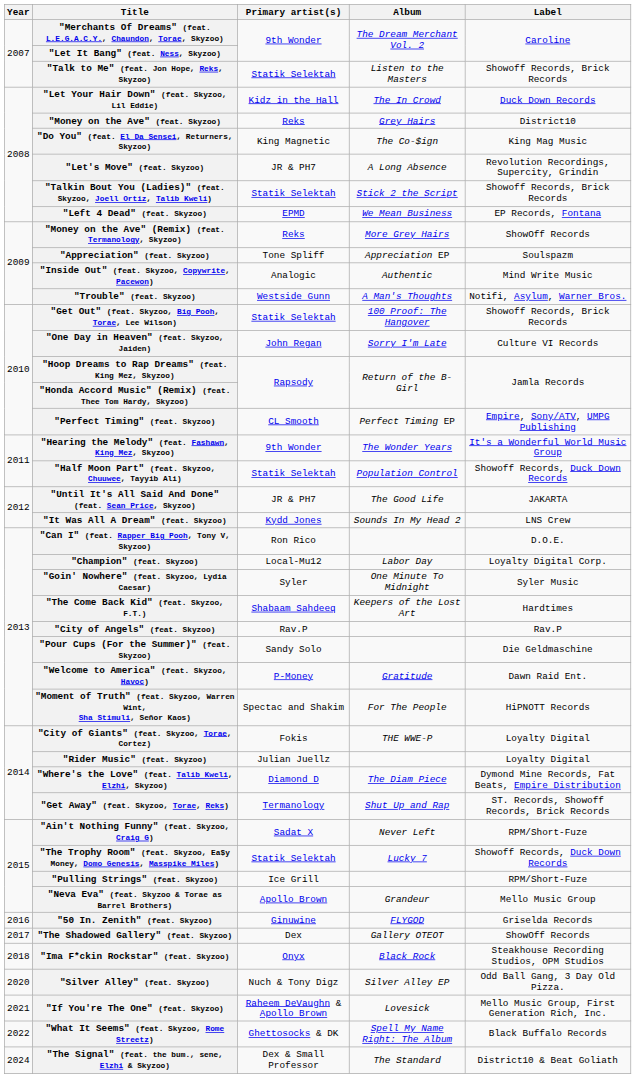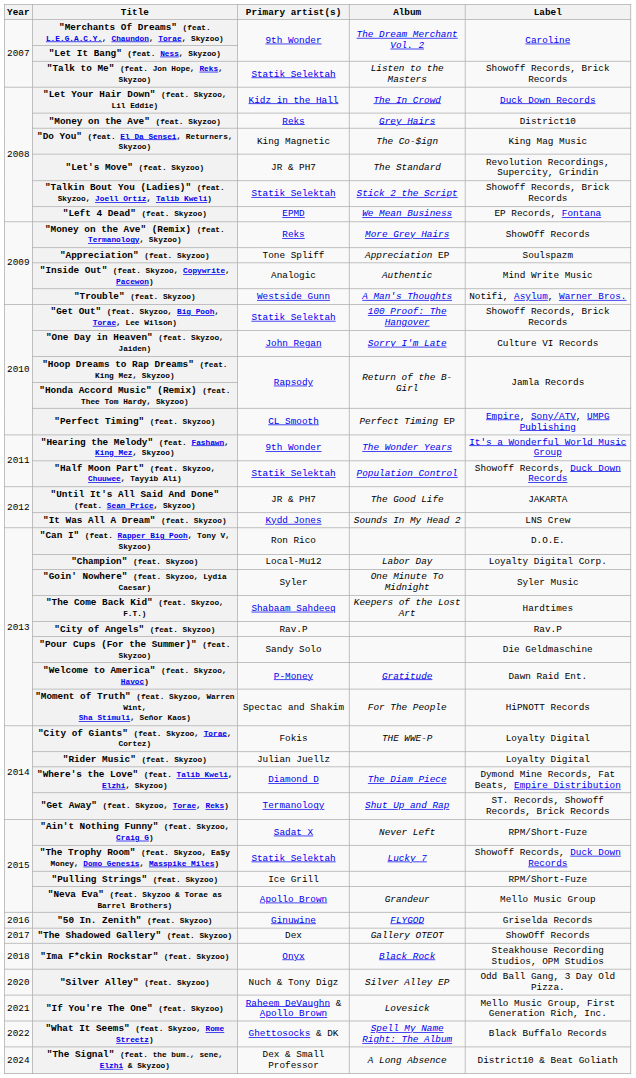"Let's Move" (feat. Skyzoo) | Album: A Long Absence -> The Standard
"The Signal" (feat. the bum., sene, Elzhi & Skyzoo) | Album: The Standard -> A Long Absence
